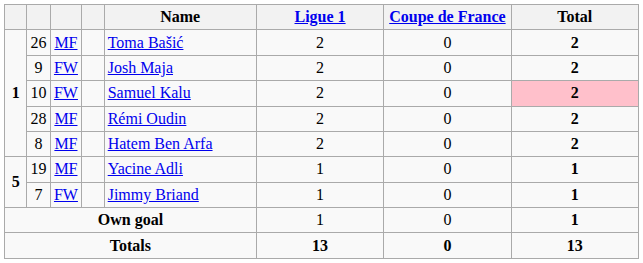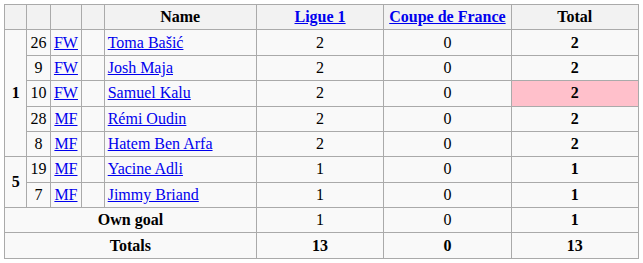26 | column 3: MF -> FW
7 | column 3: FW -> MF
